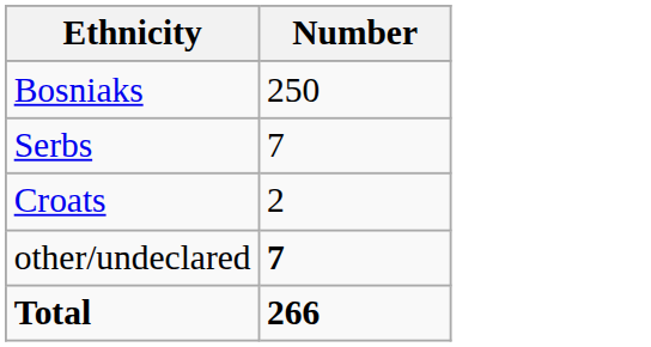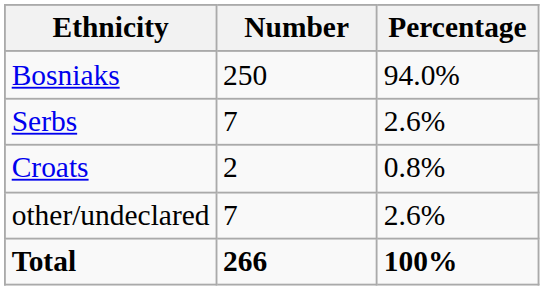+ column: Percentage | 94.0% | 2.6% | 0.8% | 2.6% | 100%
other/undeclared | Number: bold -> normal
